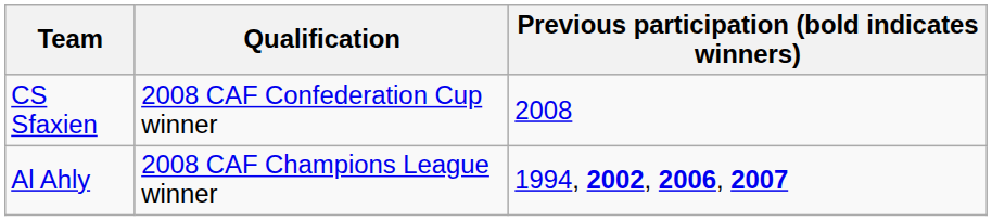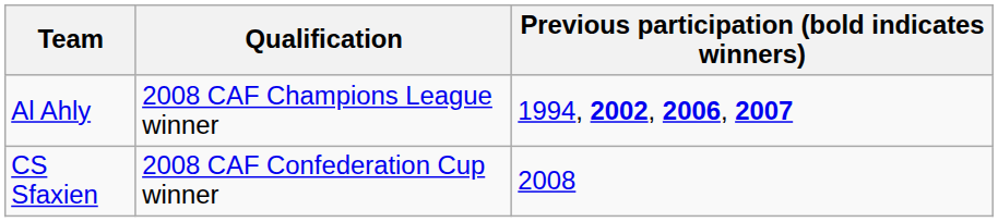rows swapped: Al Ahly <-> CS Sfaxien
